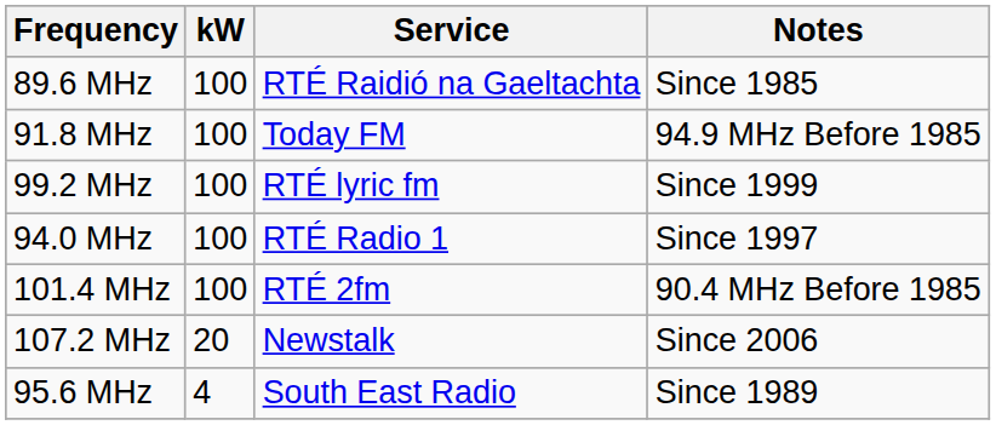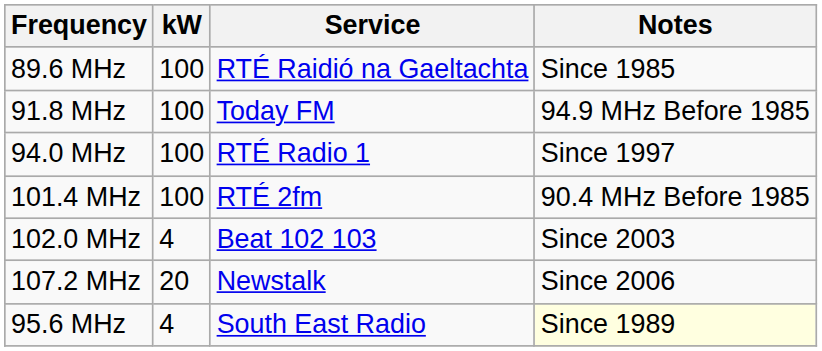- row: 99.2 MHz | 100 | RTÉ lyric fm | Since 1999
+ row: 102.0 MHz | 4 | Beat 102 103 | Since 2003
95.6 MHz | Notes: no background -> lightyellow background
